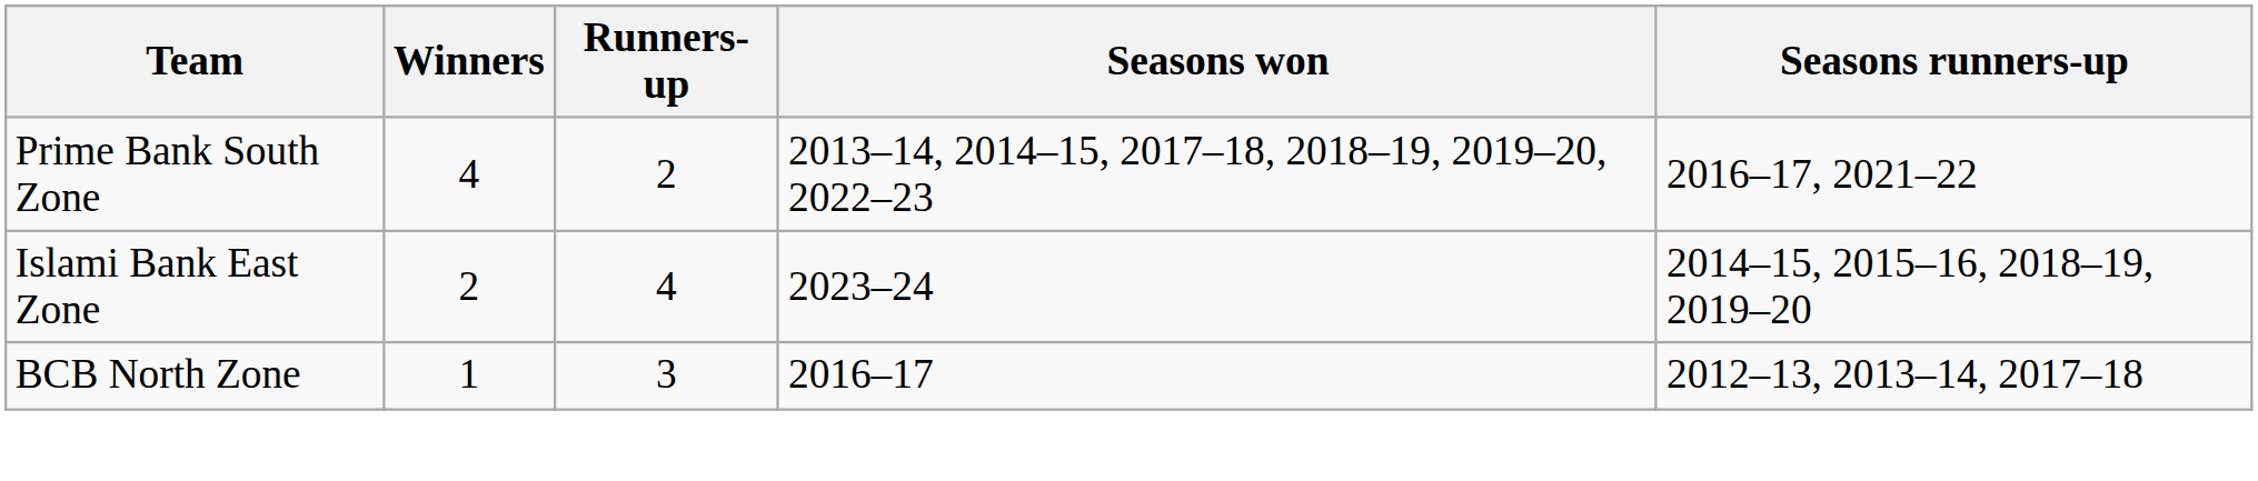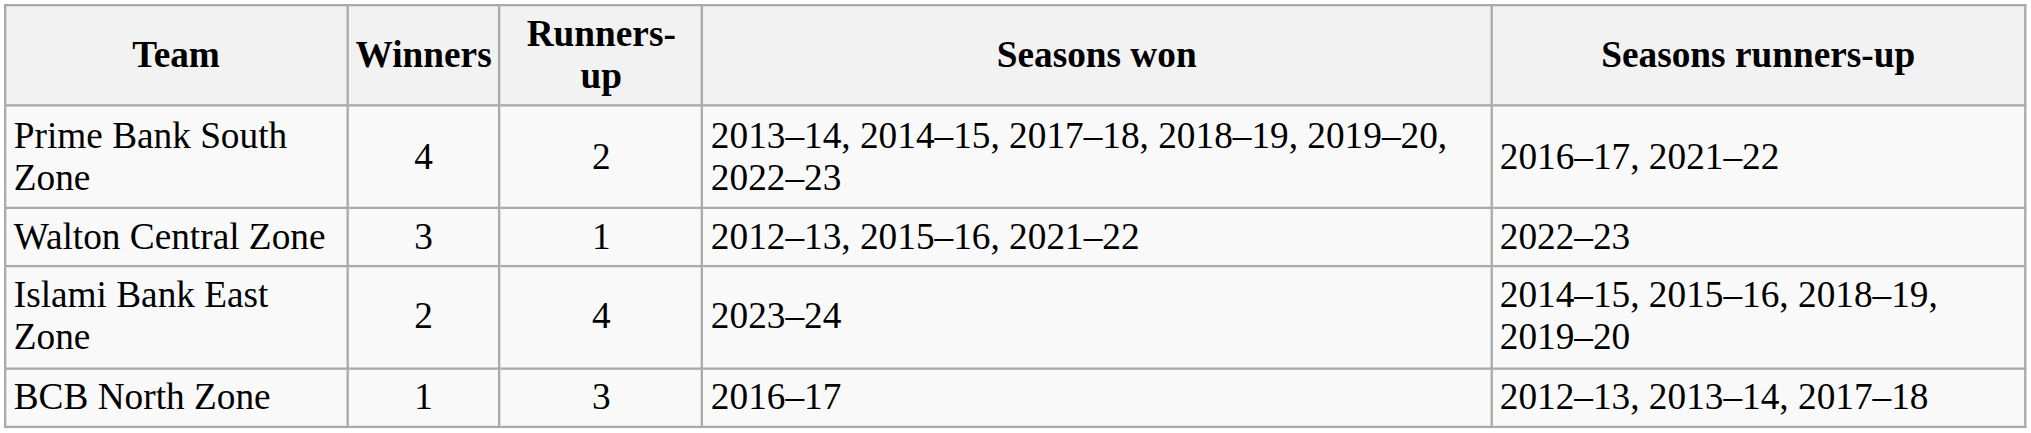+ row: Walton Central Zone | 3 | 1 | 2012–13, 2015–16, 2021–22 | 2022–23
